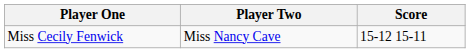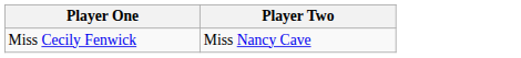- column: Score | 15-12 15-11
